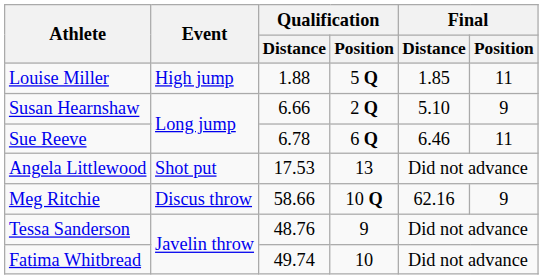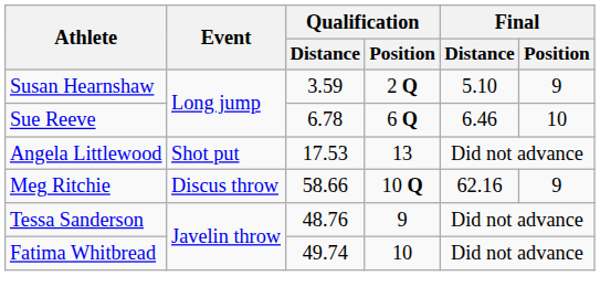- row: Louise Miller | High jump | 1.88 | 5 Q | 1.85 | 11
Susan Hearnshaw | Qualification / Distance: 6.66 -> 3.59
Sue Reeve | Final / Position: 11 -> 10
